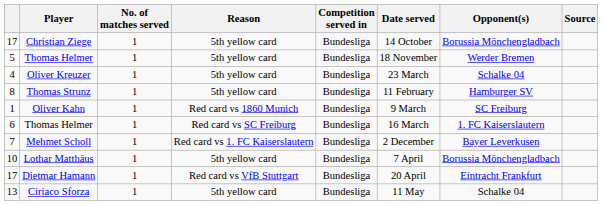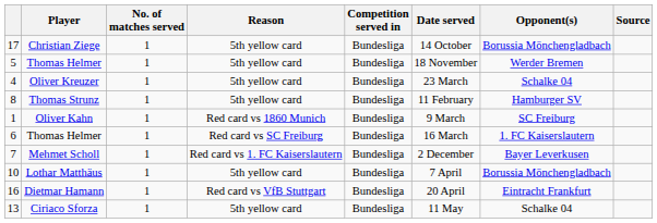Dietmar Hamann | column 1: 17 -> 16
